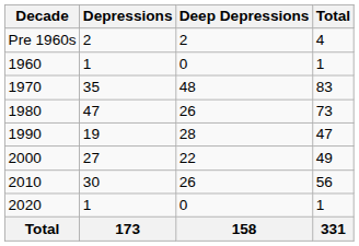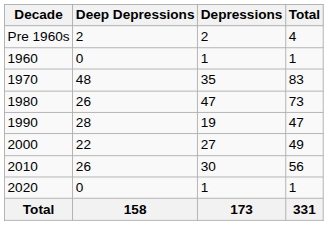columns swapped: Depressions <-> Deep Depressions
